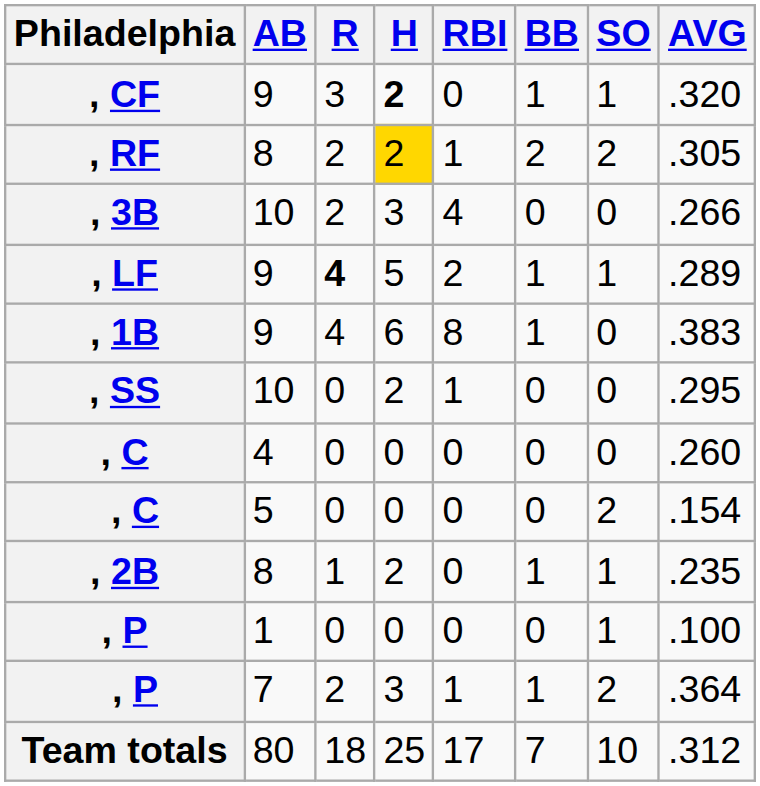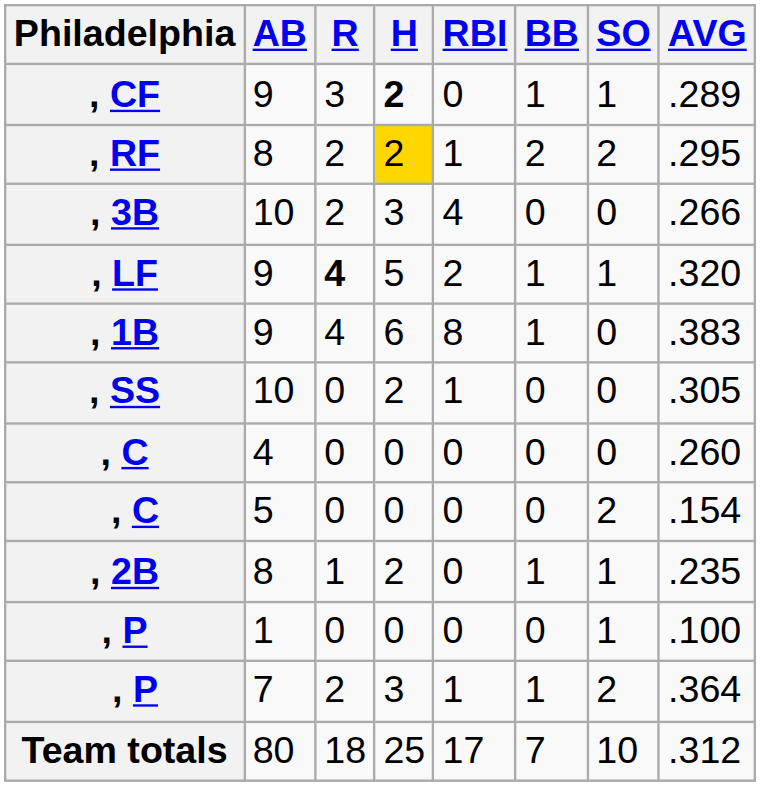, CF | AVG: .320 -> .289
, RF | AVG: .305 -> .295
, LF | AVG: .289 -> .320
, SS | AVG: .295 -> .305
